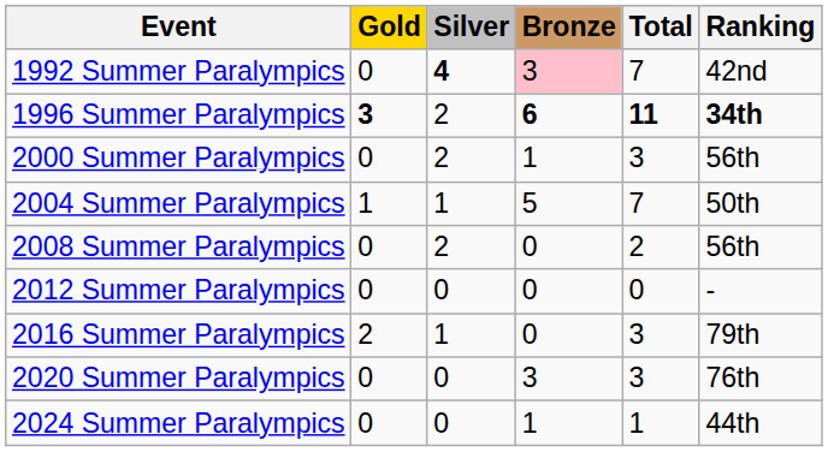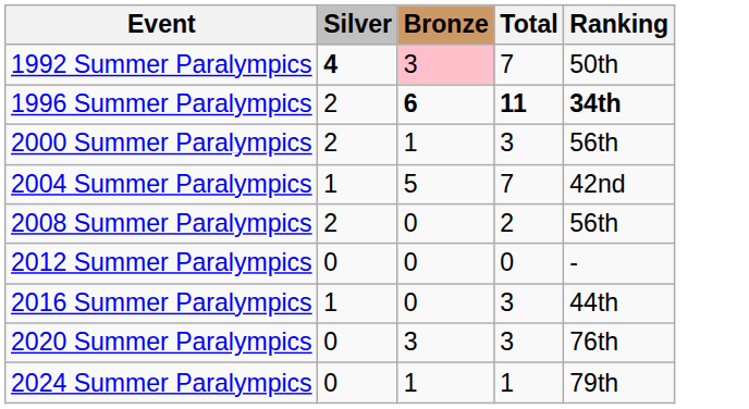- column: Gold | 0 | 3 | 0 | 1 | 0 | 0 | 2 | 0 | 0
1992 Summer Paralympics | Ranking: 42nd -> 50th
2004 Summer Paralympics | Ranking: 50th -> 42nd
2016 Summer Paralympics | Ranking: 79th -> 44th
2024 Summer Paralympics | Ranking: 44th -> 79th
